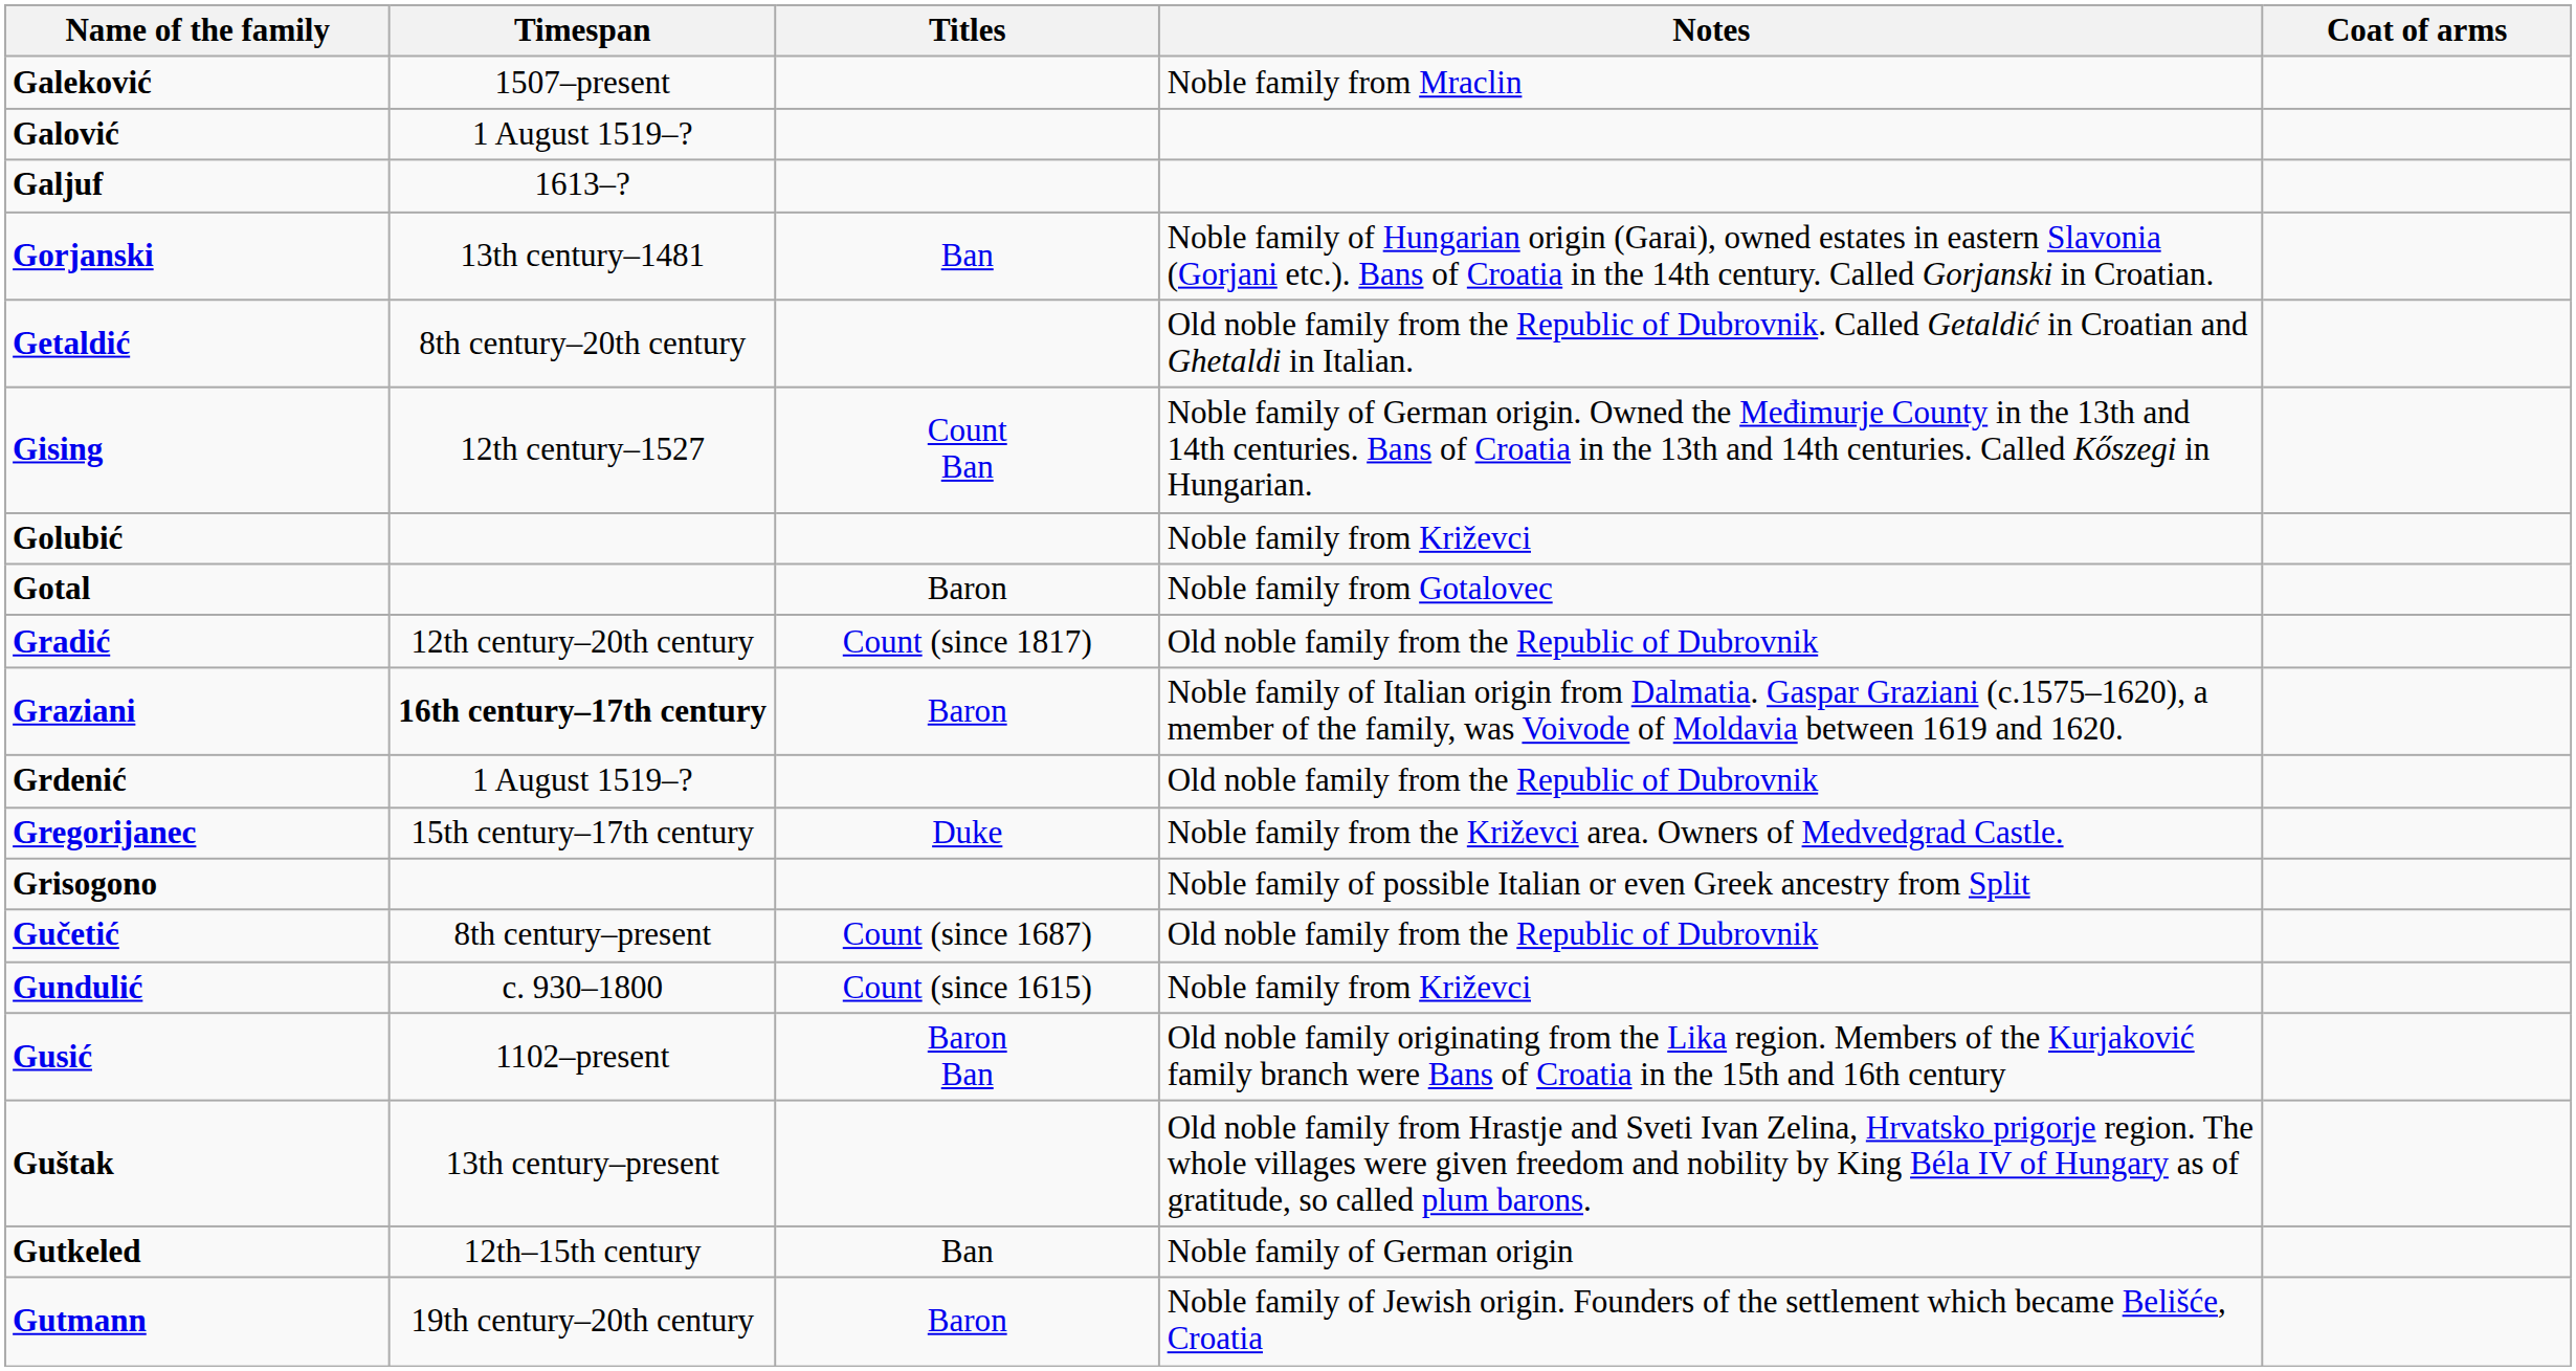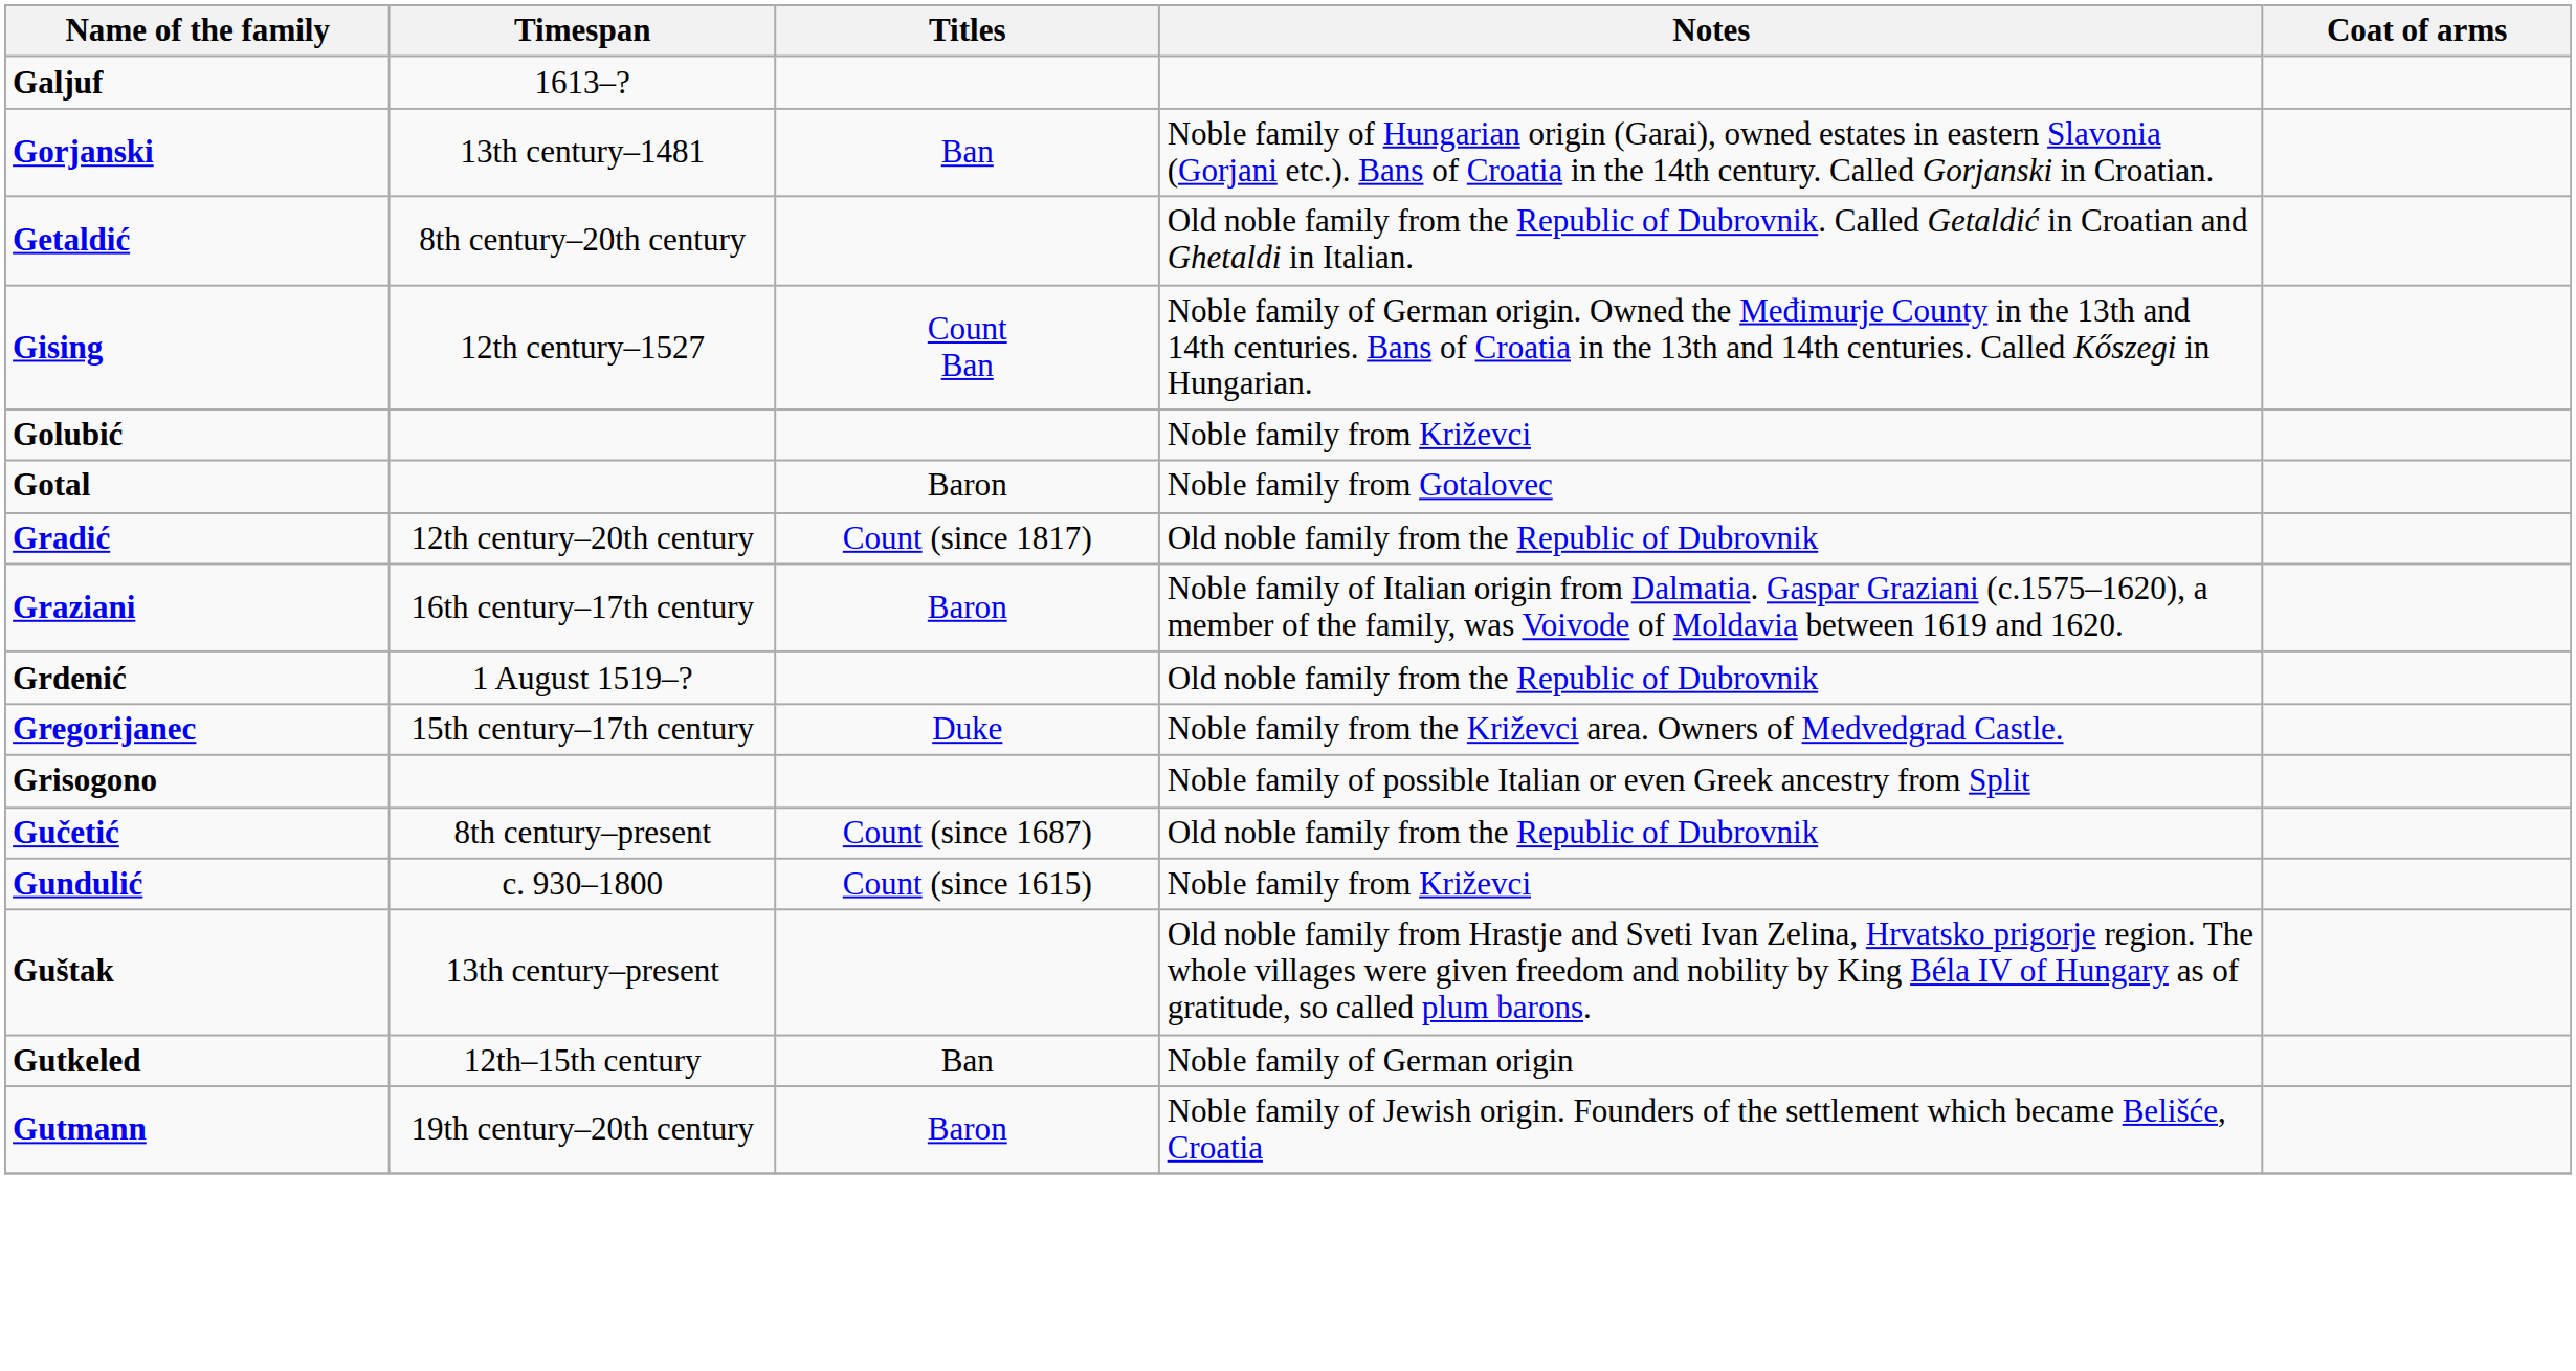- row: Galeković | 1507–present | Noble family from Mraclin
- row: Galović | 1 August 1519–?
Graziani | Timespan: bold -> normal
- row: Gusić | 1102–present | Baron Ban | Old noble family originating from the Lika region. Members of the Kurjaković family branch were Bans of Croatia in the 15th and 16th century
